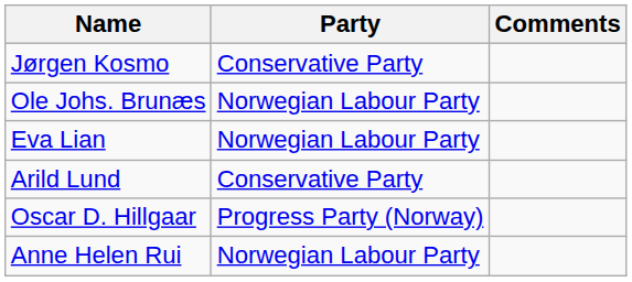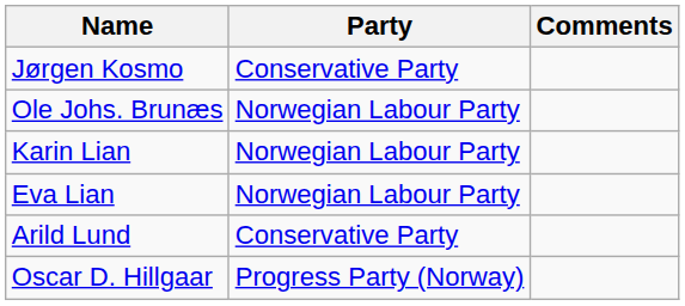+ row: Karin Lian | Norwegian Labour Party
- row: Anne Helen Rui | Norwegian Labour Party
